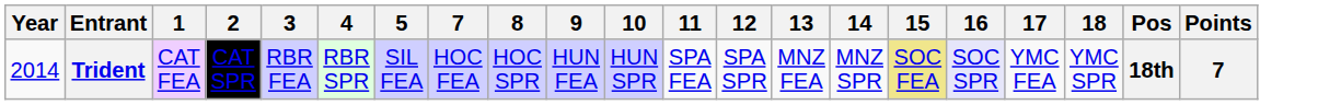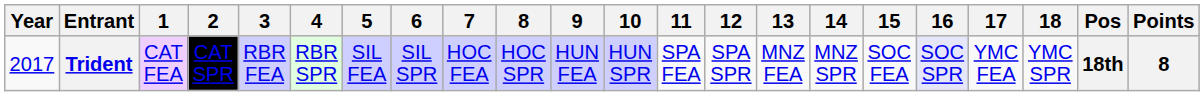+ column: 6 | SIL SPR
Trident | Year: 2014 -> 2017
Trident | 15: khaki background -> no background
Trident | Points: 7 -> 8
